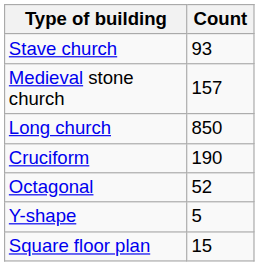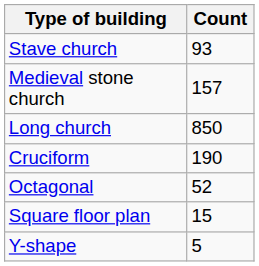rows swapped: Y-shape <-> Square floor plan
